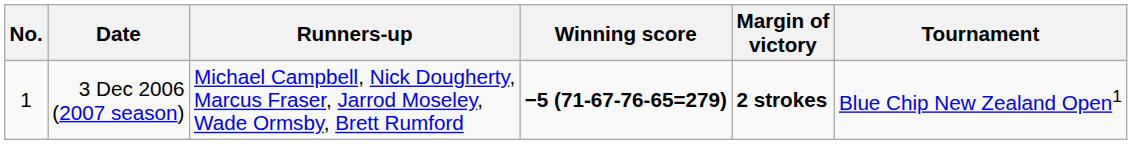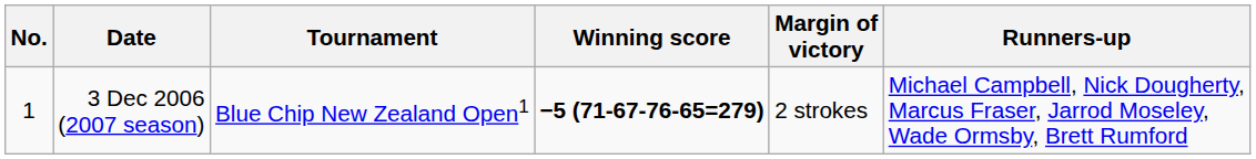columns swapped: Tournament <-> Runners-up
3 Dec 2006 (2007 season) | Margin of victory: bold -> normal
